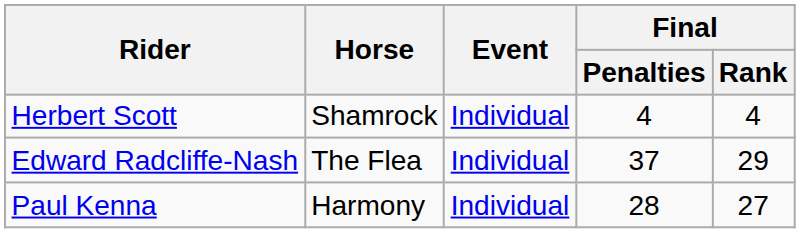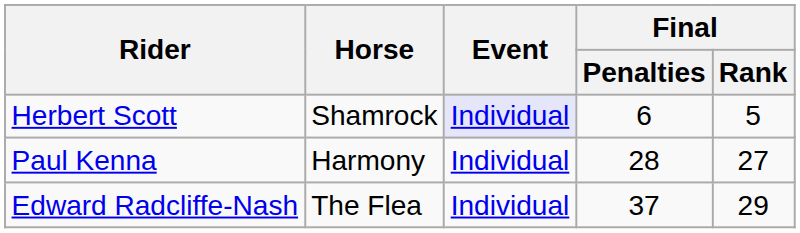Herbert Scott | Event: no background -> lavender background
Herbert Scott | Final / Penalties: 4 -> 6
Herbert Scott | Final / Rank: 4 -> 5
rows swapped: Paul Kenna <-> Edward Radcliffe-Nash
